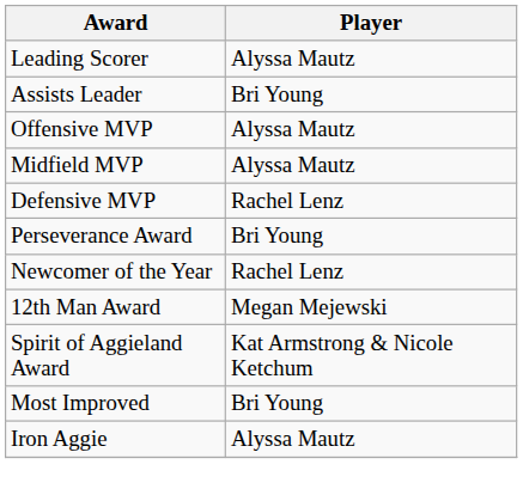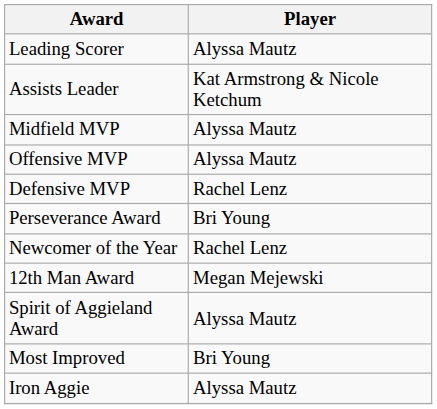Assists Leader | Player: Bri Young -> Kat Armstrong & Nicole Ketchum
rows swapped: Offensive MVP <-> Midfield MVP
Spirit of Aggieland Award | Player: Kat Armstrong & Nicole Ketchum -> Alyssa Mautz
